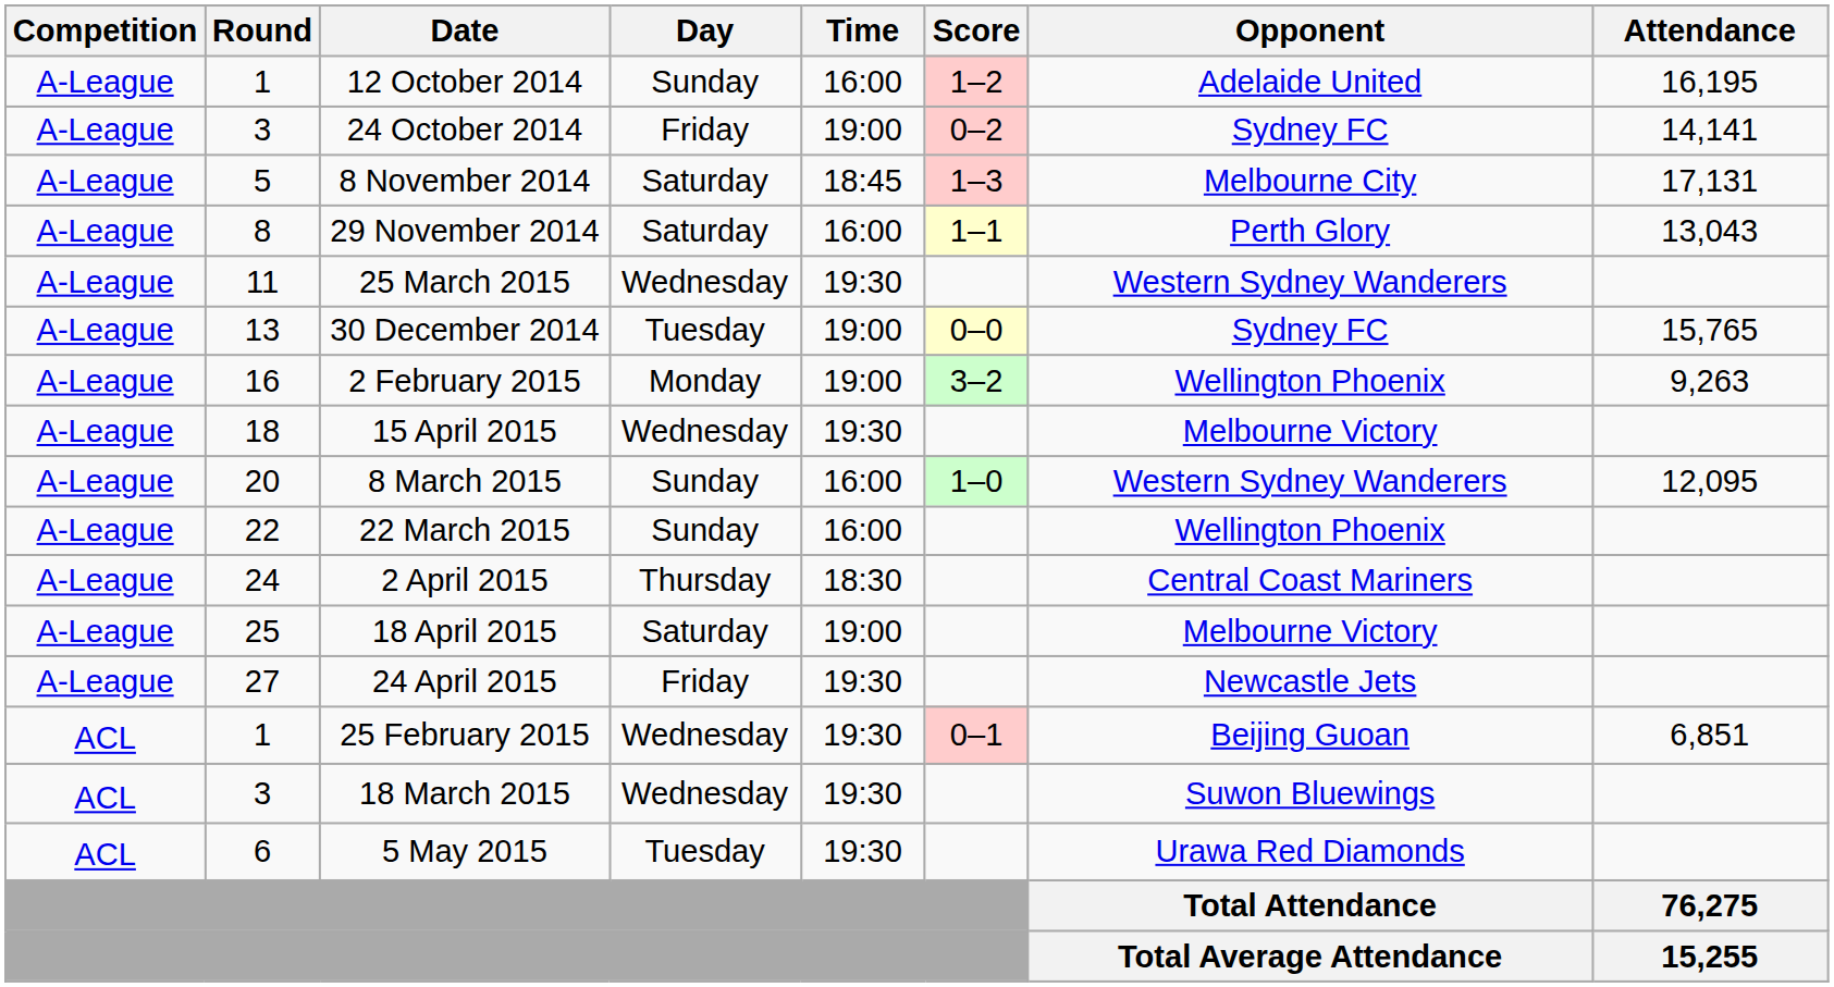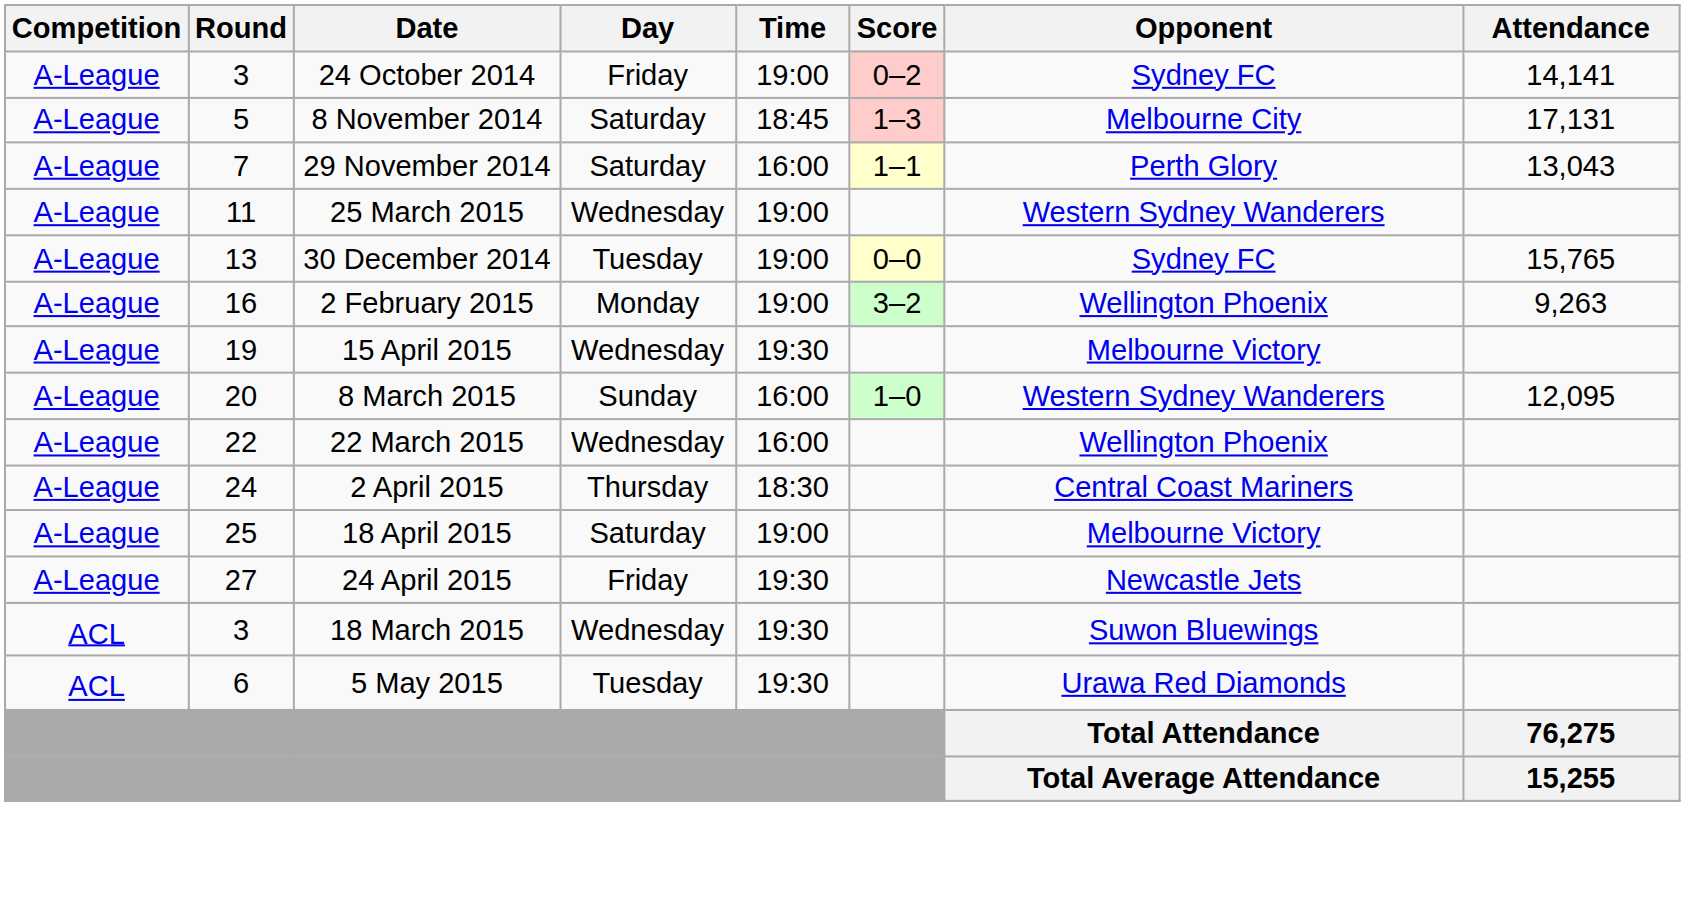- row: A-League | 1 | 12 October 2014 | Sunday | 16:00 | 1–2 | Adelaide United | 16,195
29 November 2014 | Round: 8 -> 7
25 March 2015 | Time: 19:30 -> 19:00
15 April 2015 | Round: 18 -> 19
22 March 2015 | Day: Sunday -> Wednesday
- row: ACL | 1 | 25 February 2015 | Wednesday | 19:30 | 0–1 | Beijing Guoan | 6,851
